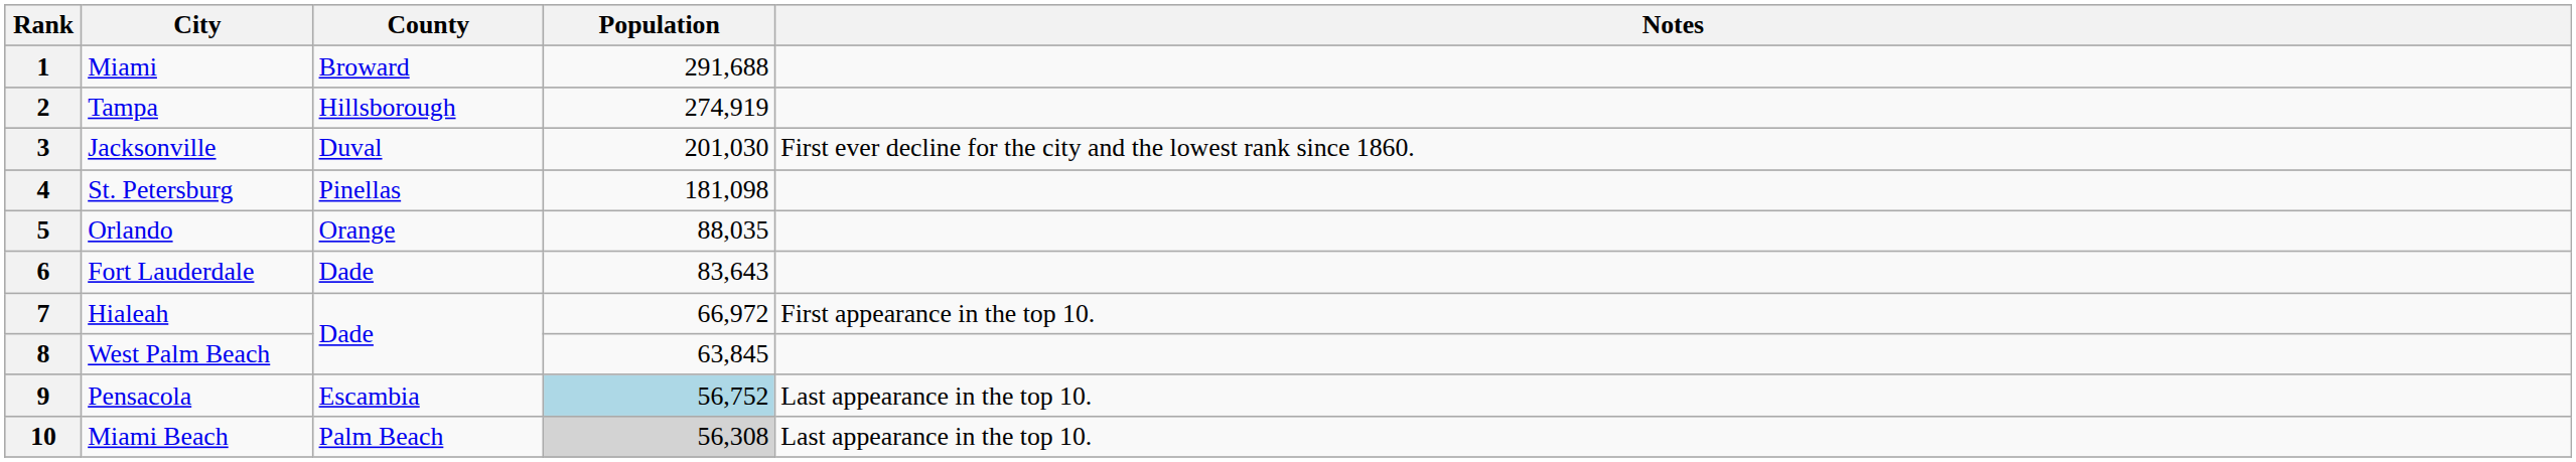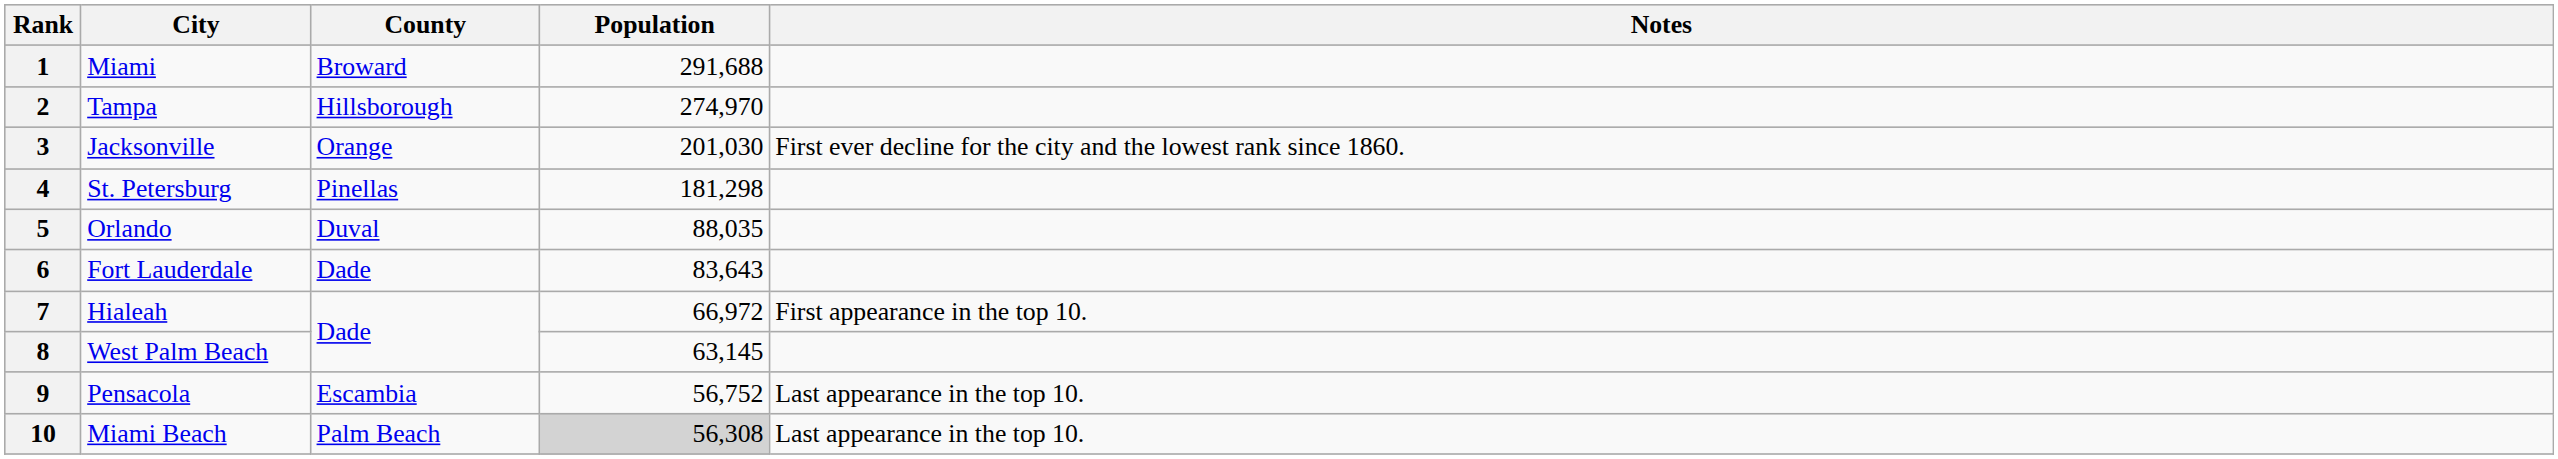2 | Population: 274,919 -> 274,970
3 | County: Duval -> Orange
4 | Population: 181,098 -> 181,298
5 | County: Orange -> Duval
8 | Population: 63,845 -> 63,145
9 | Population: lightblue background -> no background
